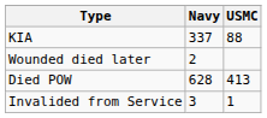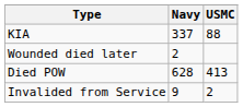Invalided from Service | Navy: 3 -> 9
Invalided from Service | USMC: 1 -> 2
